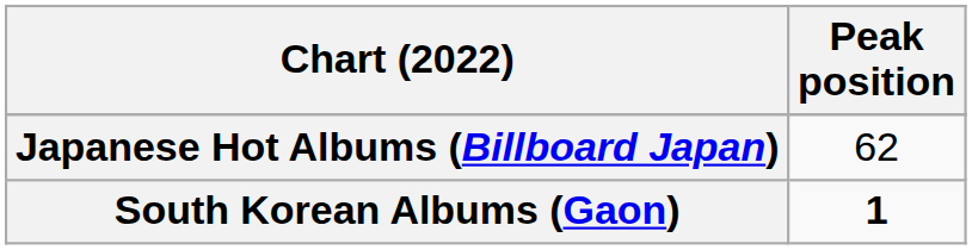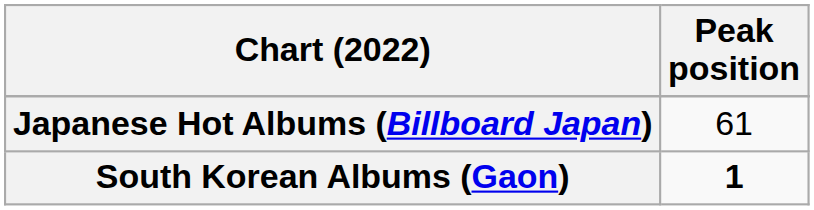Japanese Hot Albums (Billboard Japan) | Peak position: 62 -> 61
